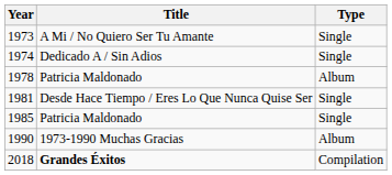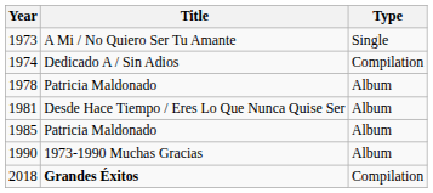1974 | Type: Single -> Compilation
1981 | Type: Single -> Album
1985 | Type: Single -> Album
